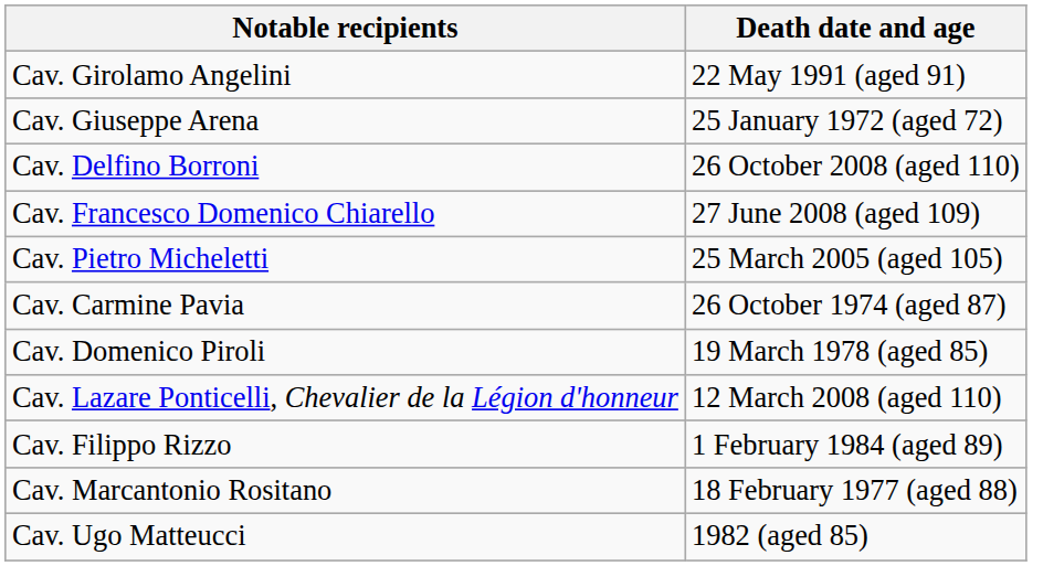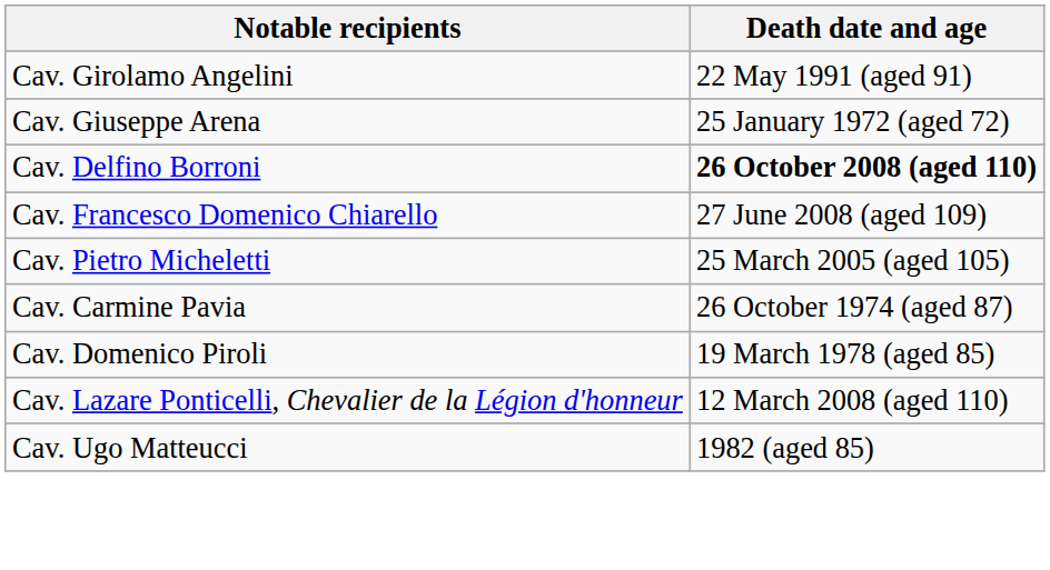Cav. Delfino Borroni | Death date and age: normal -> bold
- row: Cav. Filippo Rizzo | 1 February 1984 (aged 89)
- row: Cav. Marcantonio Rositano | 18 February 1977 (aged 88)
